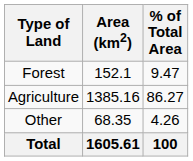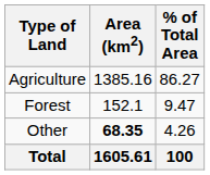rows swapped: Agriculture <-> Forest
Other | Area (km2): normal -> bold
